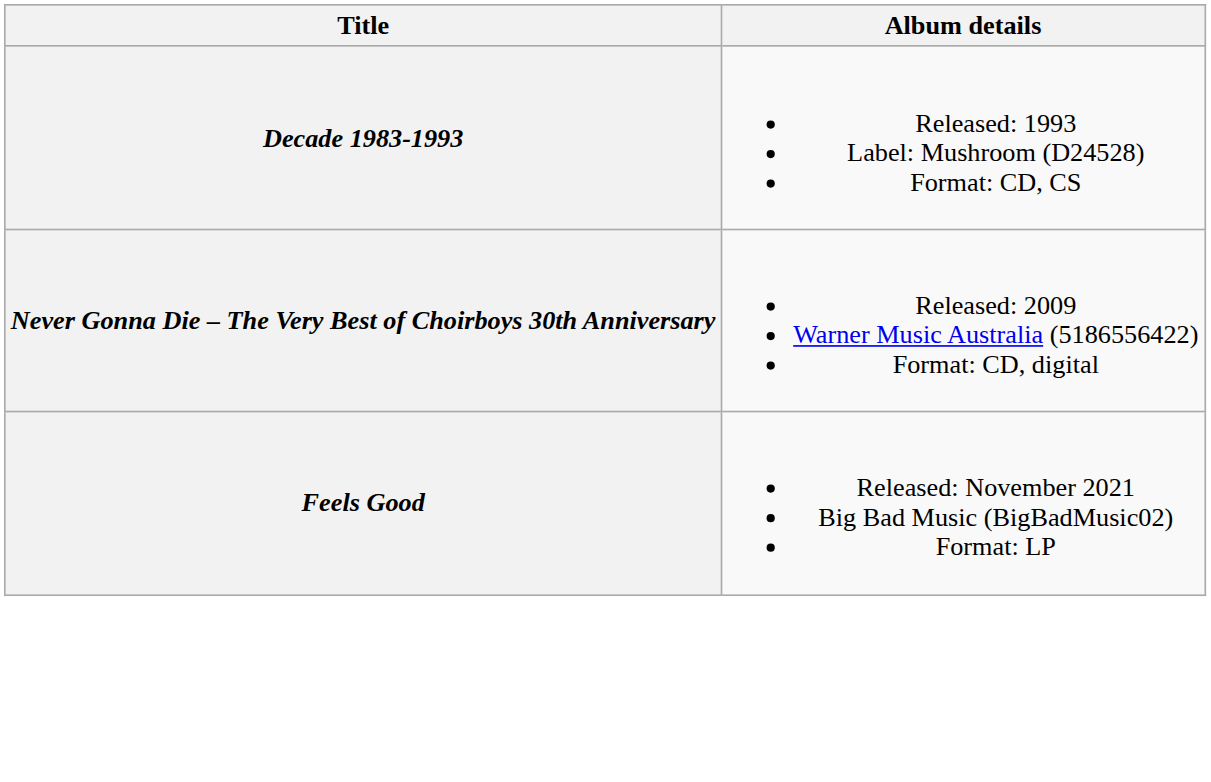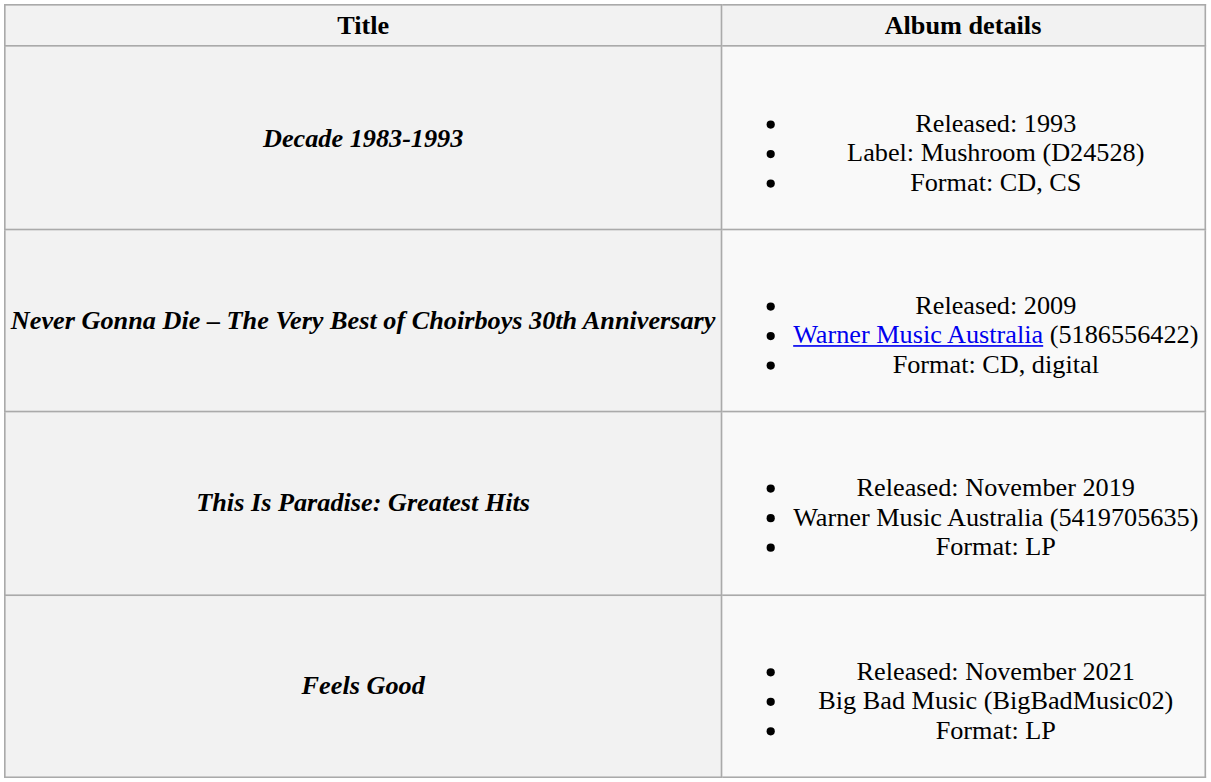+ row: This Is Paradise: Greatest Hits | Released: November 2019 Warner Music Australia (5419705635) Format: LP
